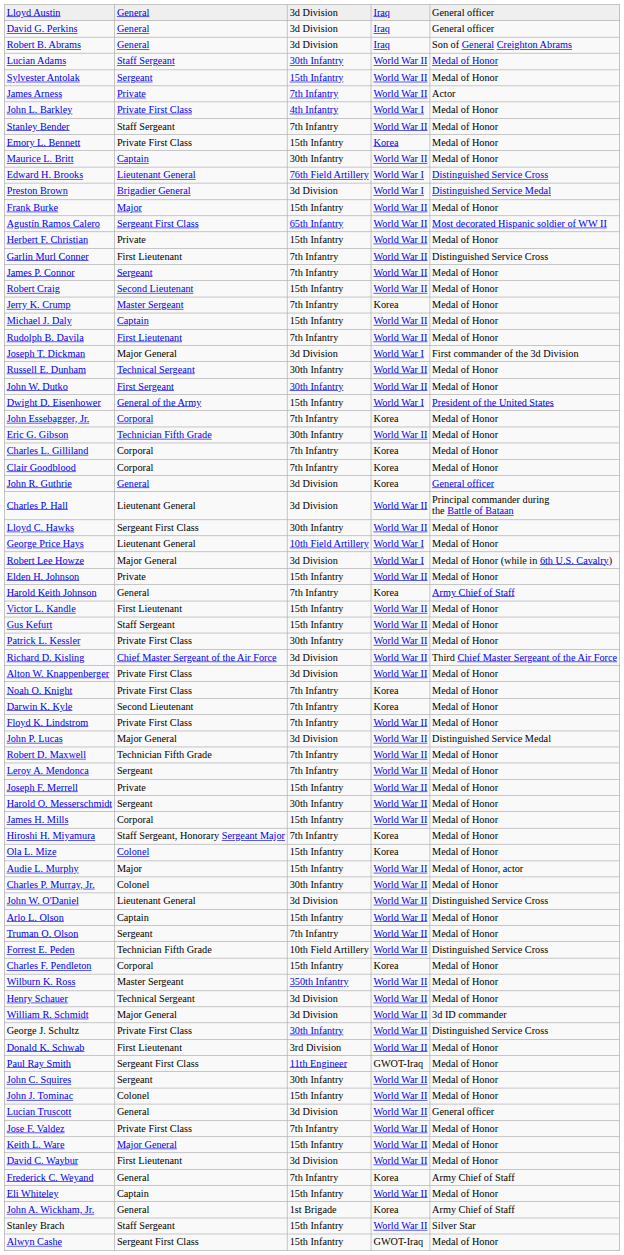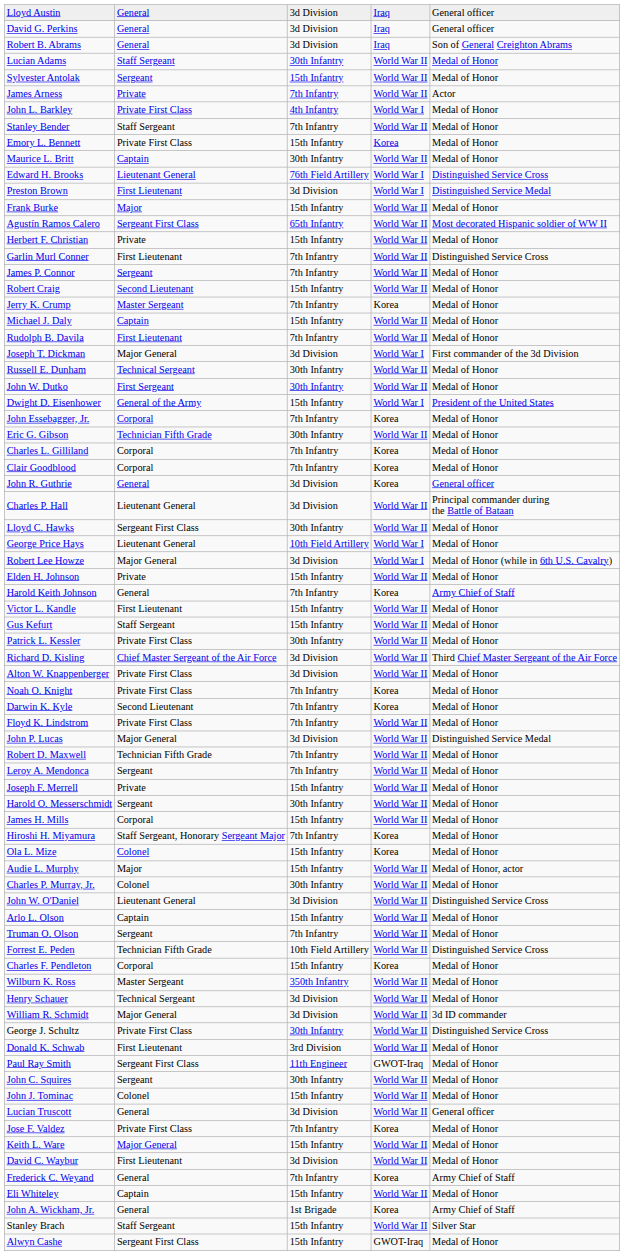Preston Brown | column 2: Brigadier General -> First Lieutenant
Jose F. Valdez | column 4: World War II -> Korea
